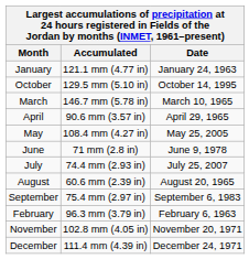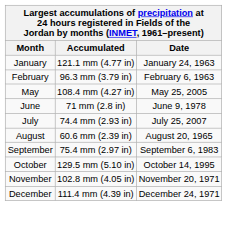rows swapped: February <-> October
- row: March | 146.7 mm (5.78 in) | March 10, 1965
- row: April | 90.6 mm (3.57 in) | April 29, 1965
